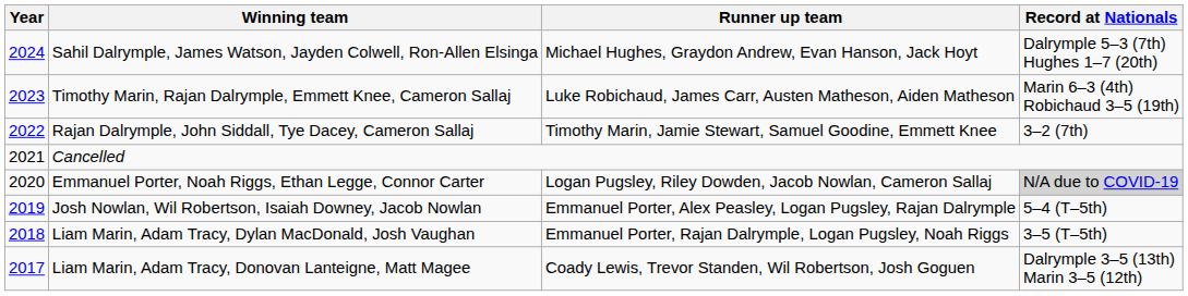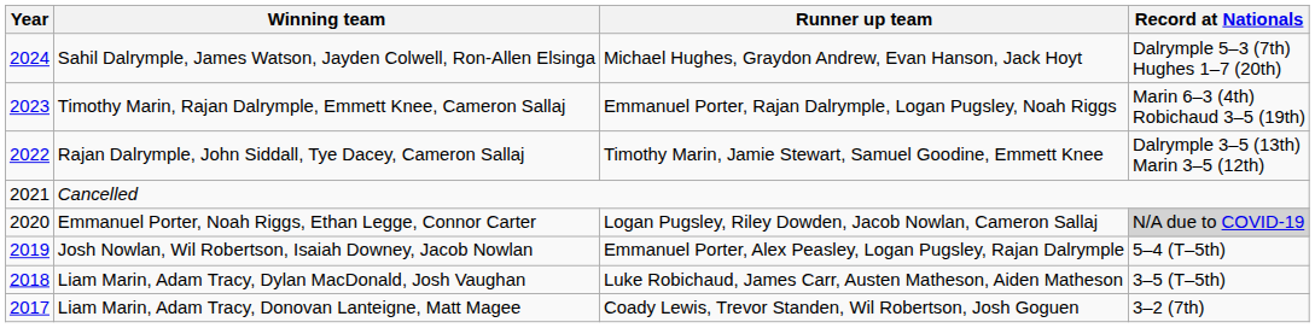Timothy Marin, Rajan Dalrymple, Emmett Knee, Cameron Sallaj | Runner up team: Luke Robichaud, James Carr, Austen Matheson, Aiden Matheson -> Emmanuel Porter, Rajan Dalrymple, Logan Pugsley, Noah Riggs
Rajan Dalrymple, John Siddall, Tye Dacey, Cameron Sallaj | Record at Nationals: 3–2 (7th) -> Dalrymple 3–5 (13th) Marin 3–5 (12th)
Liam Marin, Adam Tracy, Dylan MacDonald, Josh Vaughan | Runner up team: Emmanuel Porter, Rajan Dalrymple, Logan Pugsley, Noah Riggs -> Luke Robichaud, James Carr, Austen Matheson, Aiden Matheson
Liam Marin, Adam Tracy, Donovan Lanteigne, Matt Magee | Record at Nationals: Dalrymple 3–5 (13th) Marin 3–5 (12th) -> 3–2 (7th)
